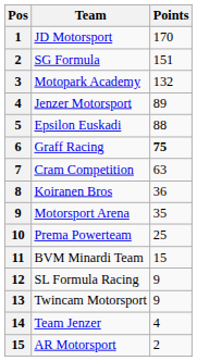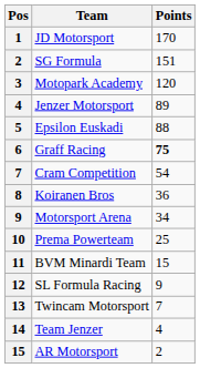Motopark Academy | Points: 132 -> 120
Cram Competition | Points: 63 -> 54
Motorsport Arena | Points: 35 -> 34
Twincam Motorsport | Points: 9 -> 7
